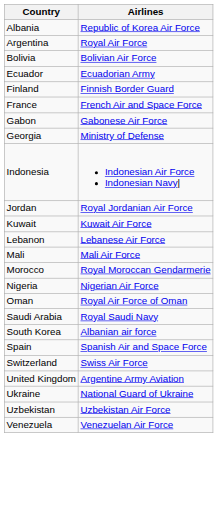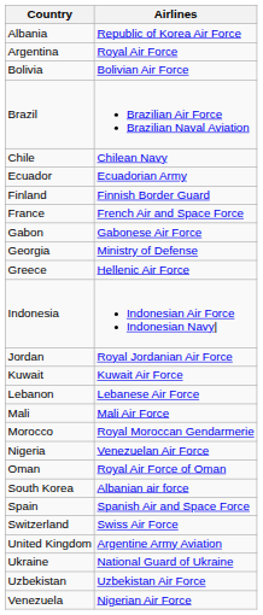+ row: Brazil | Brazilian Air Force Brazilian Naval Aviation
+ row: Chile | Chilean Navy
+ row: Greece | Hellenic Air Force
Nigeria | Airlines: Nigerian Air Force -> Venezuelan Air Force
- row: Saudi Arabia | Royal Saudi Navy
Venezuela | Airlines: Venezuelan Air Force -> Nigerian Air Force
